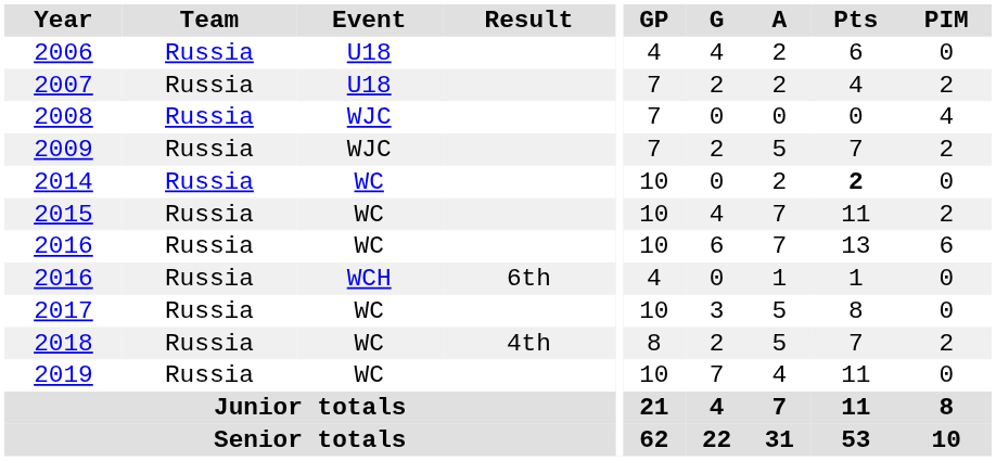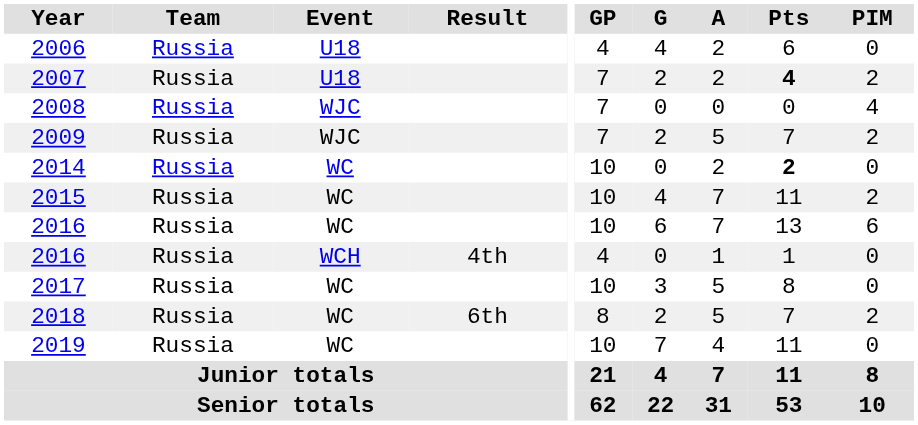2007 | Pts: normal -> bold
2016 / WCH | Result: 6th -> 4th
2018 | Result: 4th -> 6th
